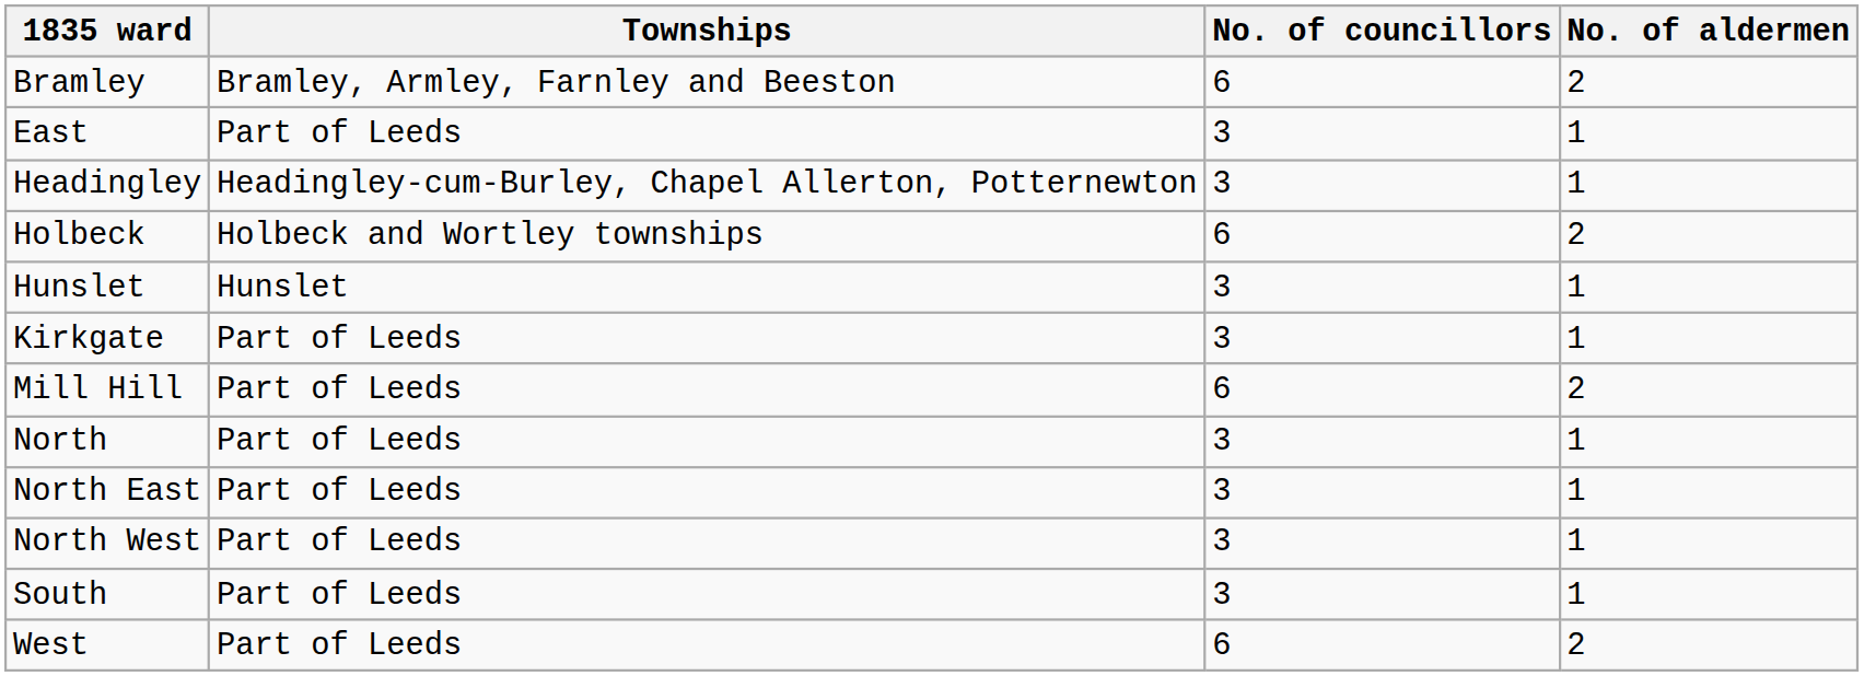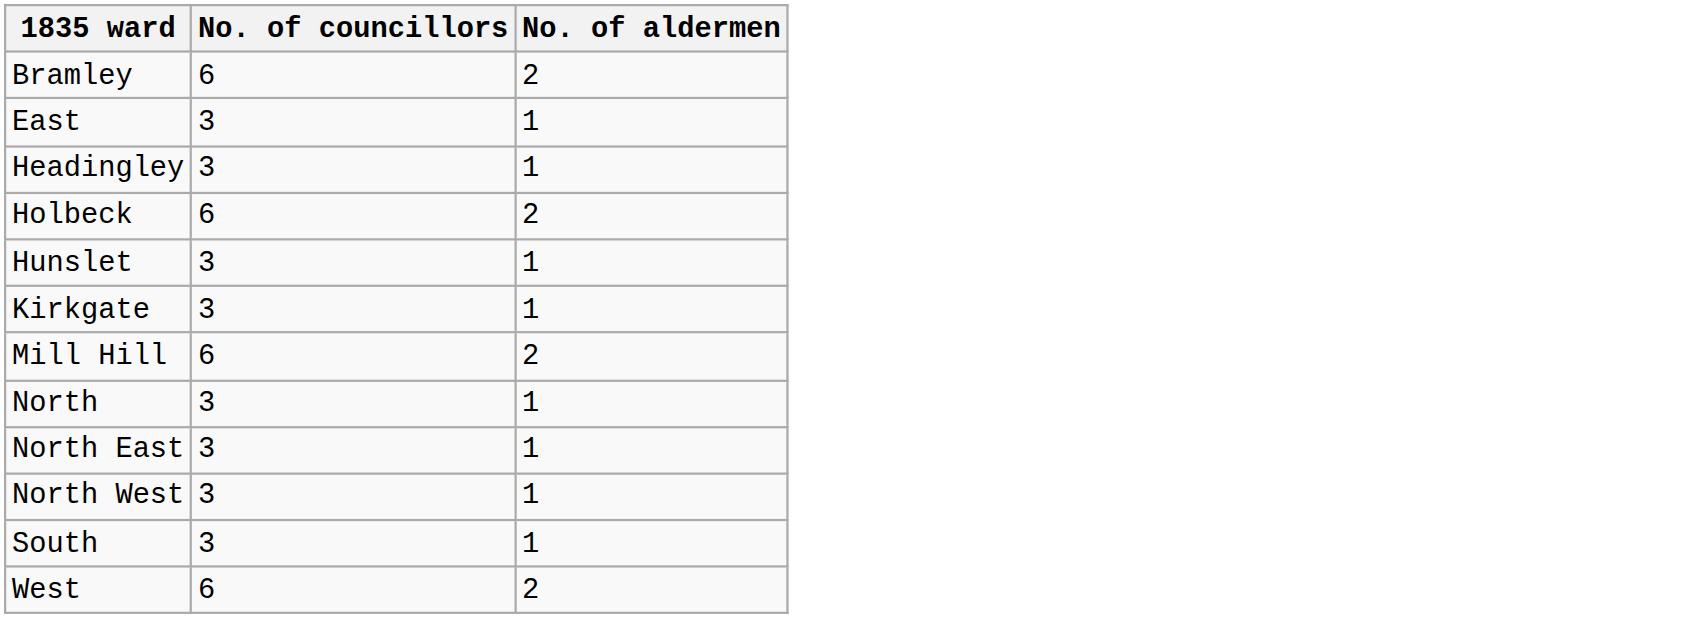- column: Townships | Bramley, Armley, Farnley and Beeston | Part of Leeds | Headingley-cum-Burley, Chapel Allerton, Potternewton | Holbeck and Wortley townships | Hunslet | Part of Leeds | Part of Leeds | Part of Leeds | Part of Leeds | Part of Leeds | Part of Leeds | Part of Leeds
